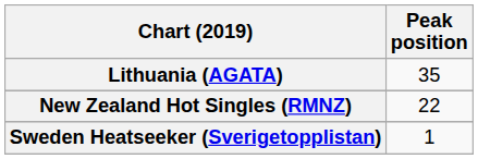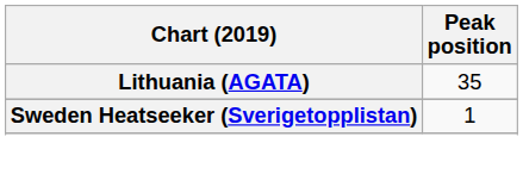- row: New Zealand Hot Singles (RMNZ) | 22
